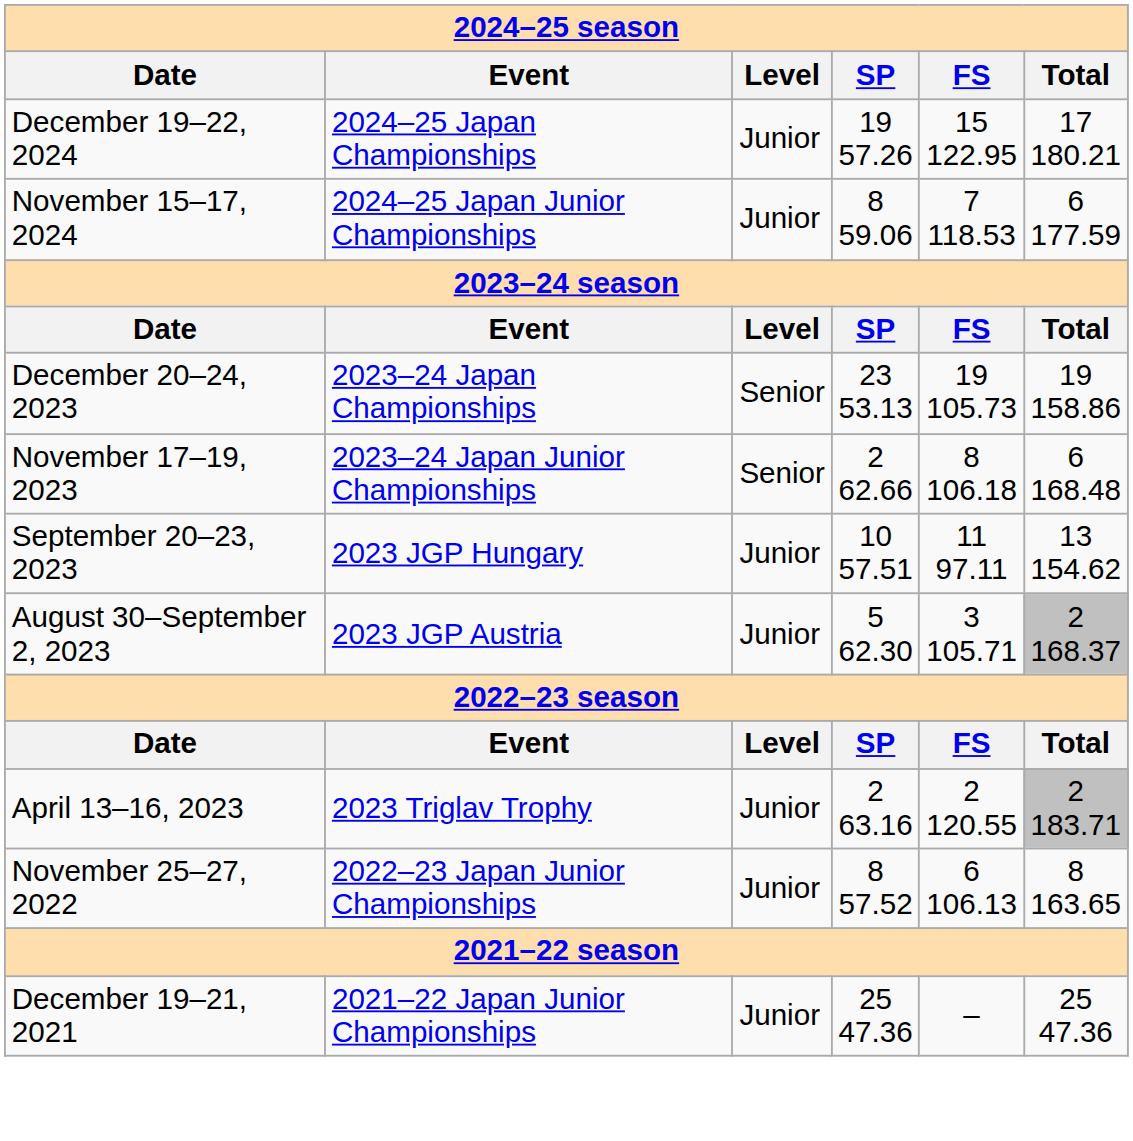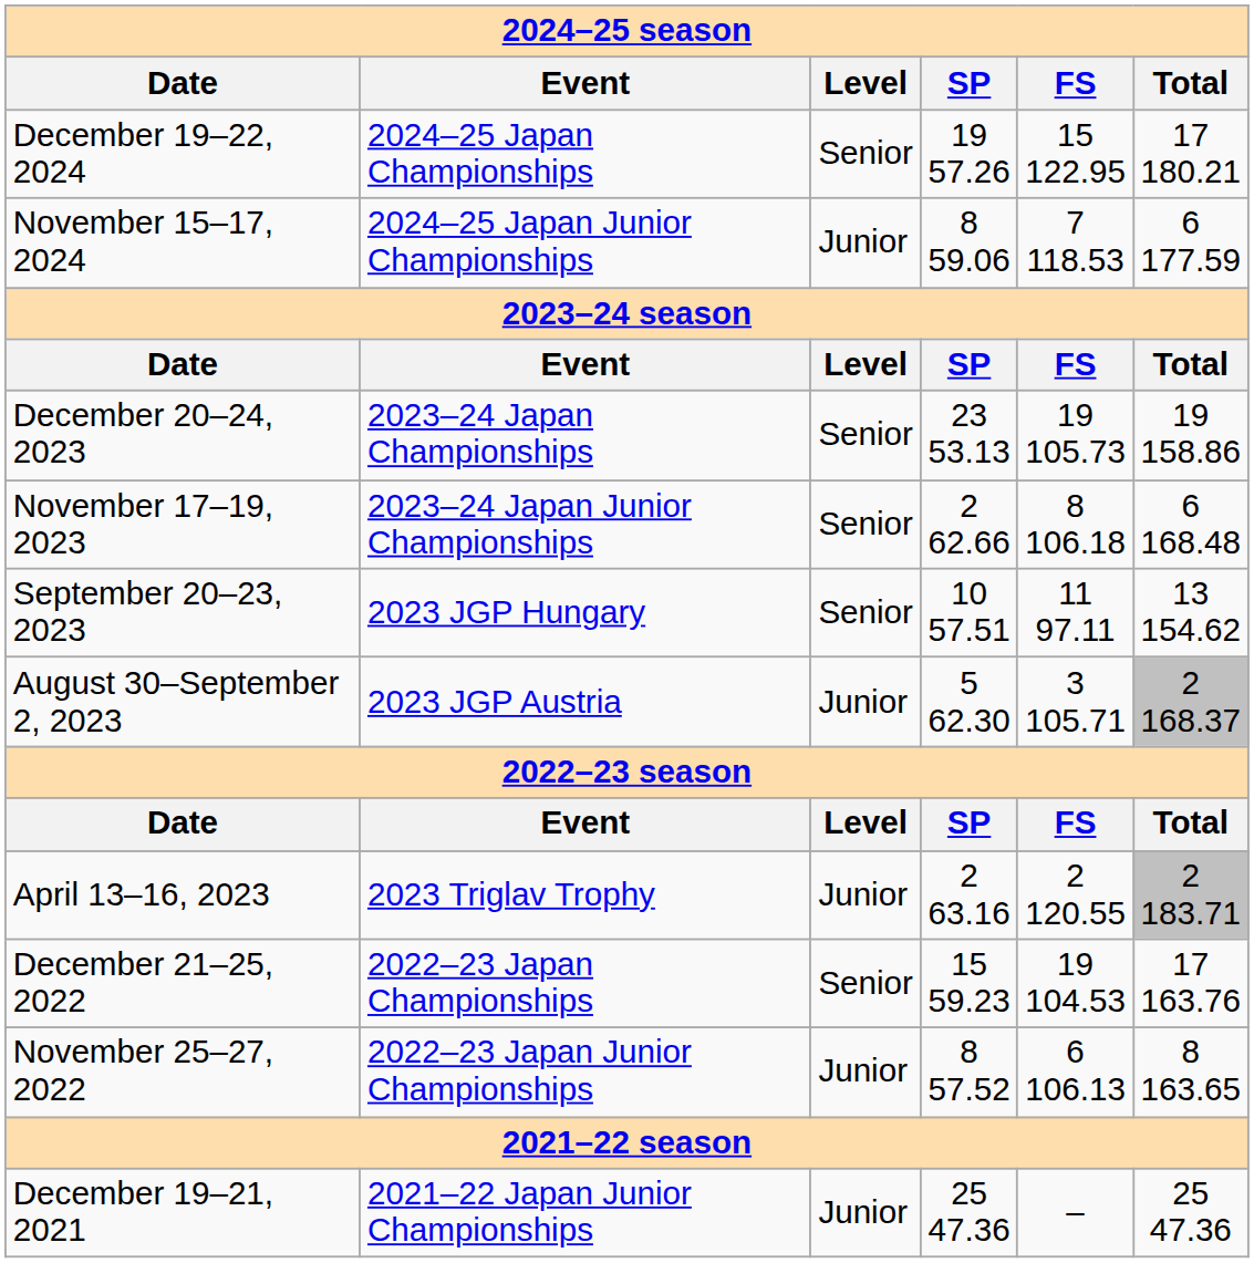December 19–22, 2024 | Level: Junior -> Senior
September 20–23, 2023 | Level: Junior -> Senior
+ row: December 21–25, 2022 | 2022–23 Japan Championships | Senior | 15 59.23 | 19 104.53 | 17 163.76
